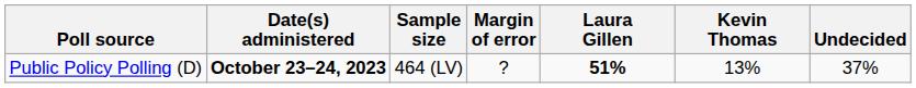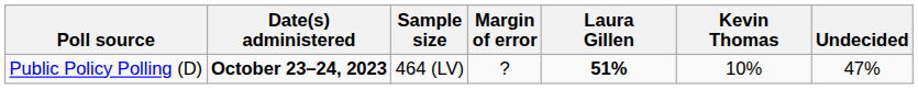Public Policy Polling (D) | Kevin Thomas: 13% -> 10%
Public Policy Polling (D) | Undecided: 37% -> 47%
